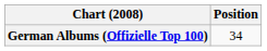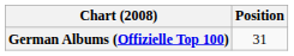German Albums (Offizielle Top 100) | Position: 34 -> 31
